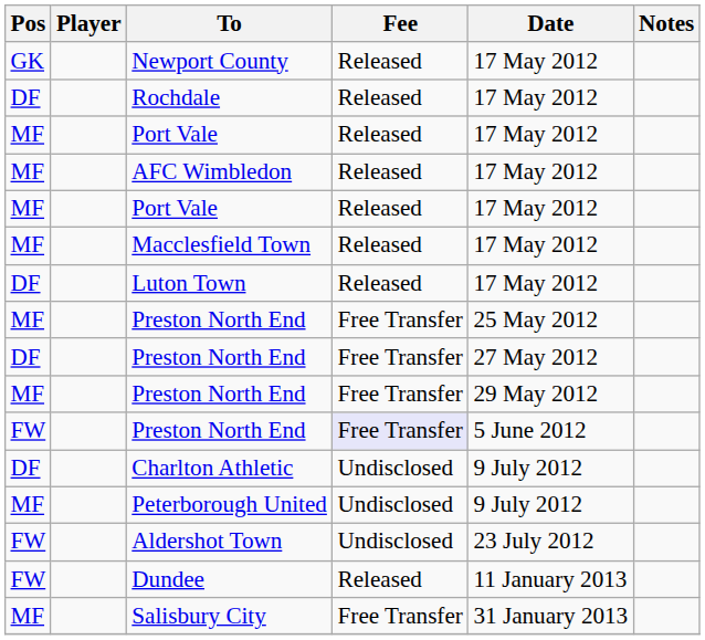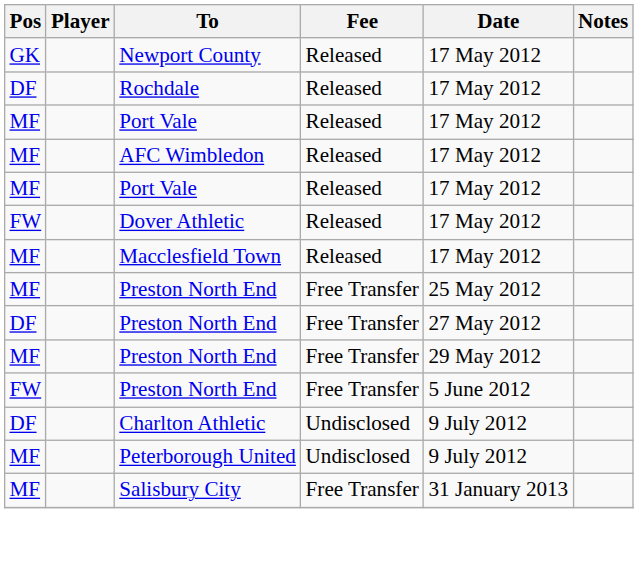+ row: FW | Dover Athletic | Released | 17 May 2012
- row: DF | Luton Town | Released | 17 May 2012
FW / Preston North End | Fee: lavender background -> no background
- row: FW | Aldershot Town | Undisclosed | 23 July 2012
- row: FW | Dundee | Released | 11 January 2013
